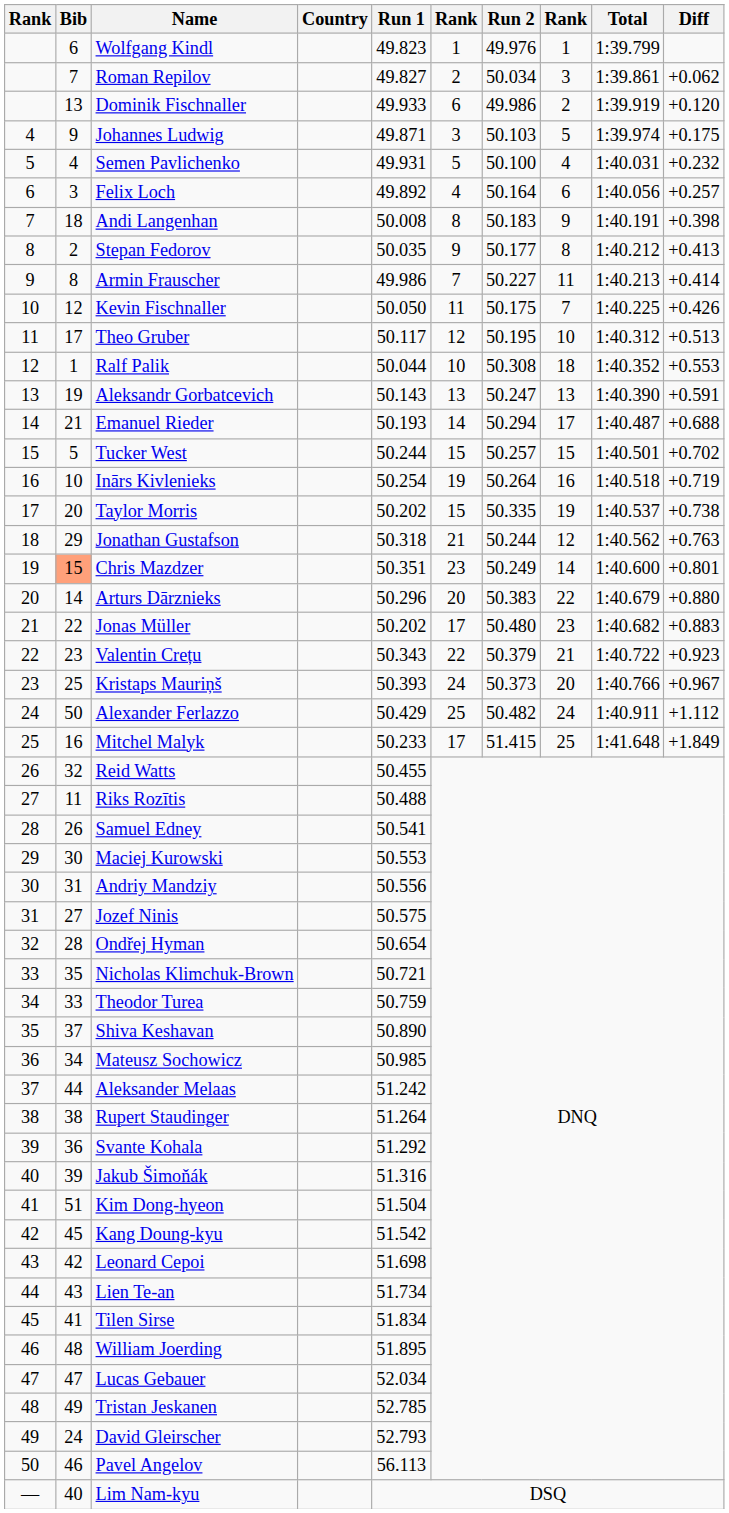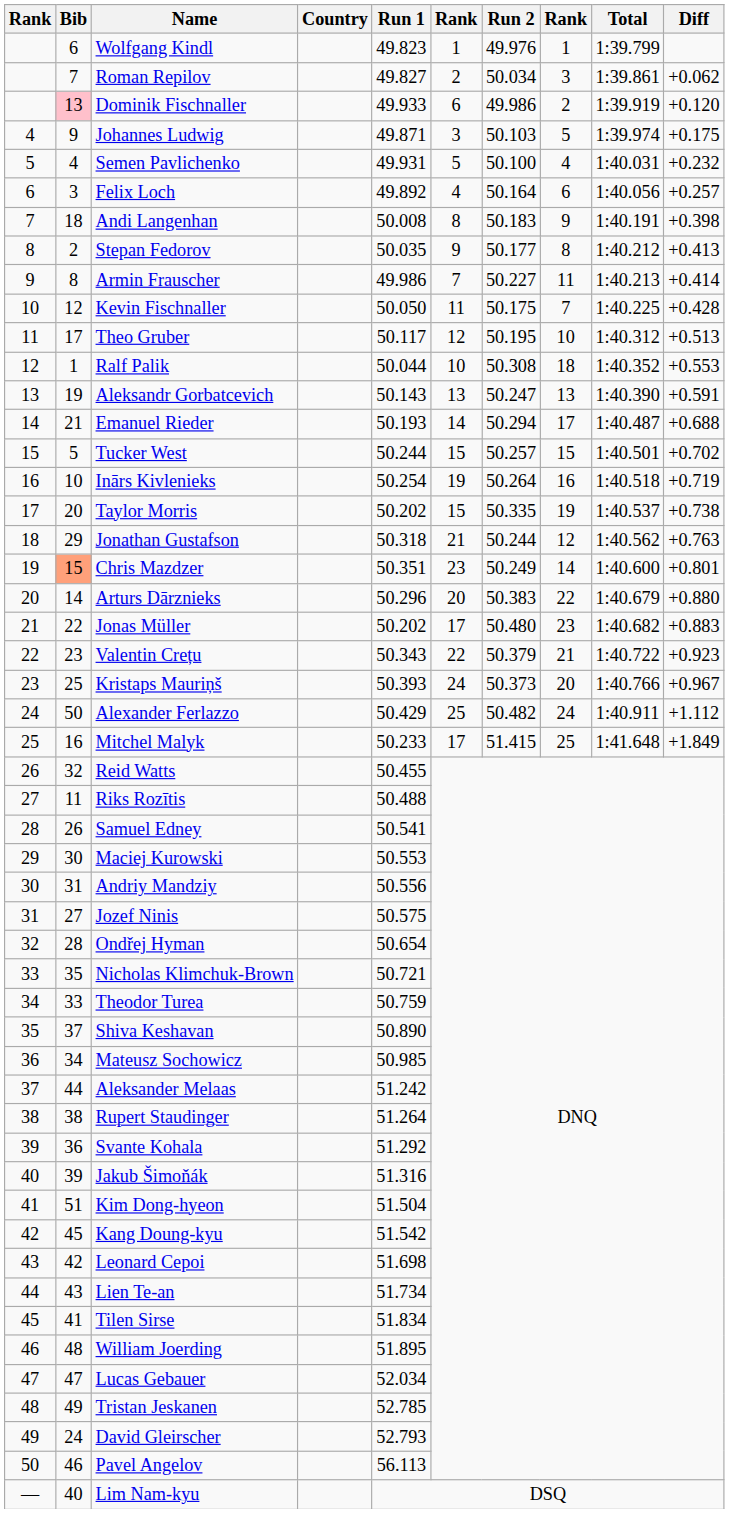Dominik Fischnaller | Bib: no background -> pink background
Kevin Fischnaller | Diff: +0.426 -> +0.428
